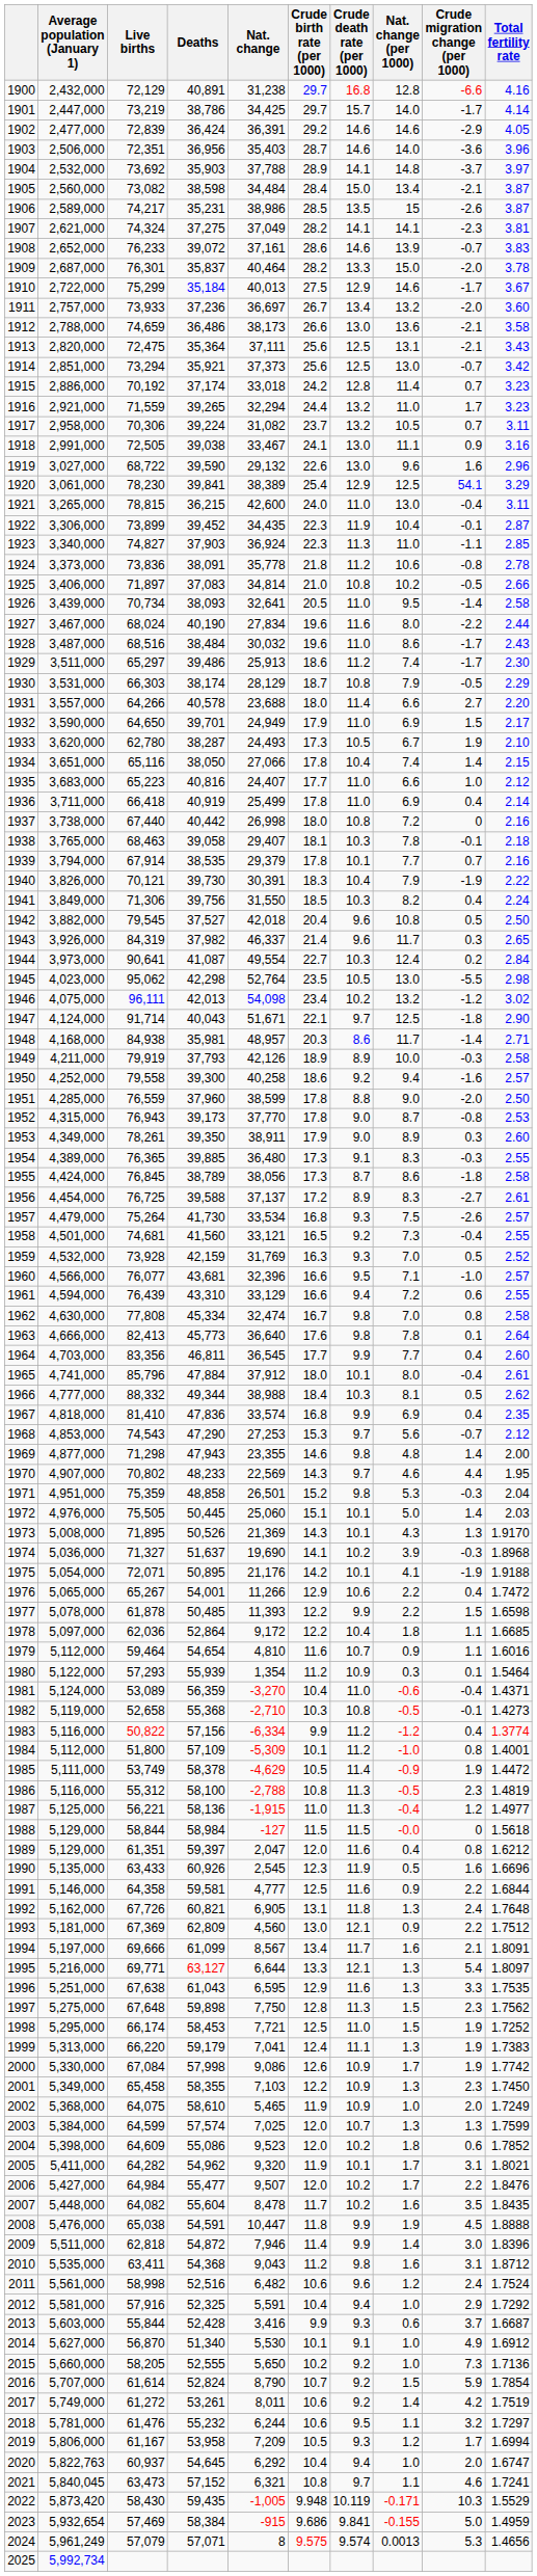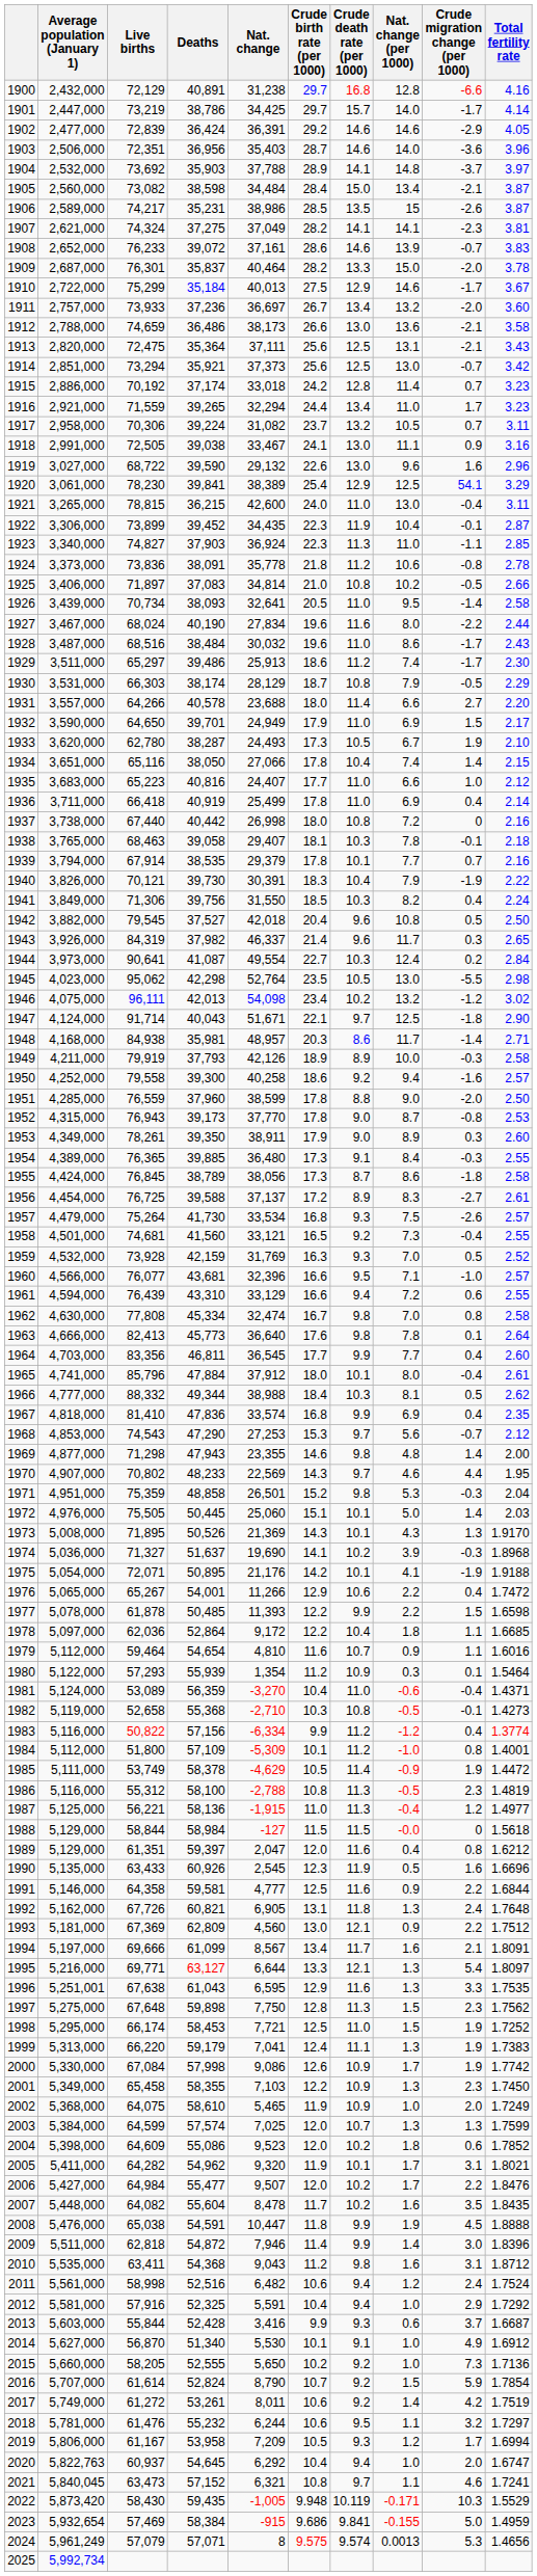1916 | Crude death rate (per 1000): 13.2 -> 13.4
1954 | Nat. change (per 1000): 8.3 -> 8.4
1996 | Average population (January 1): 5,251,000 -> 5,251,001
2011 | Crude death rate (per 1000): 9.6 -> 9.4
